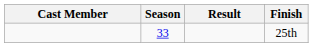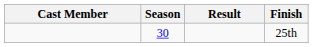25th | Season: 33 -> 30
